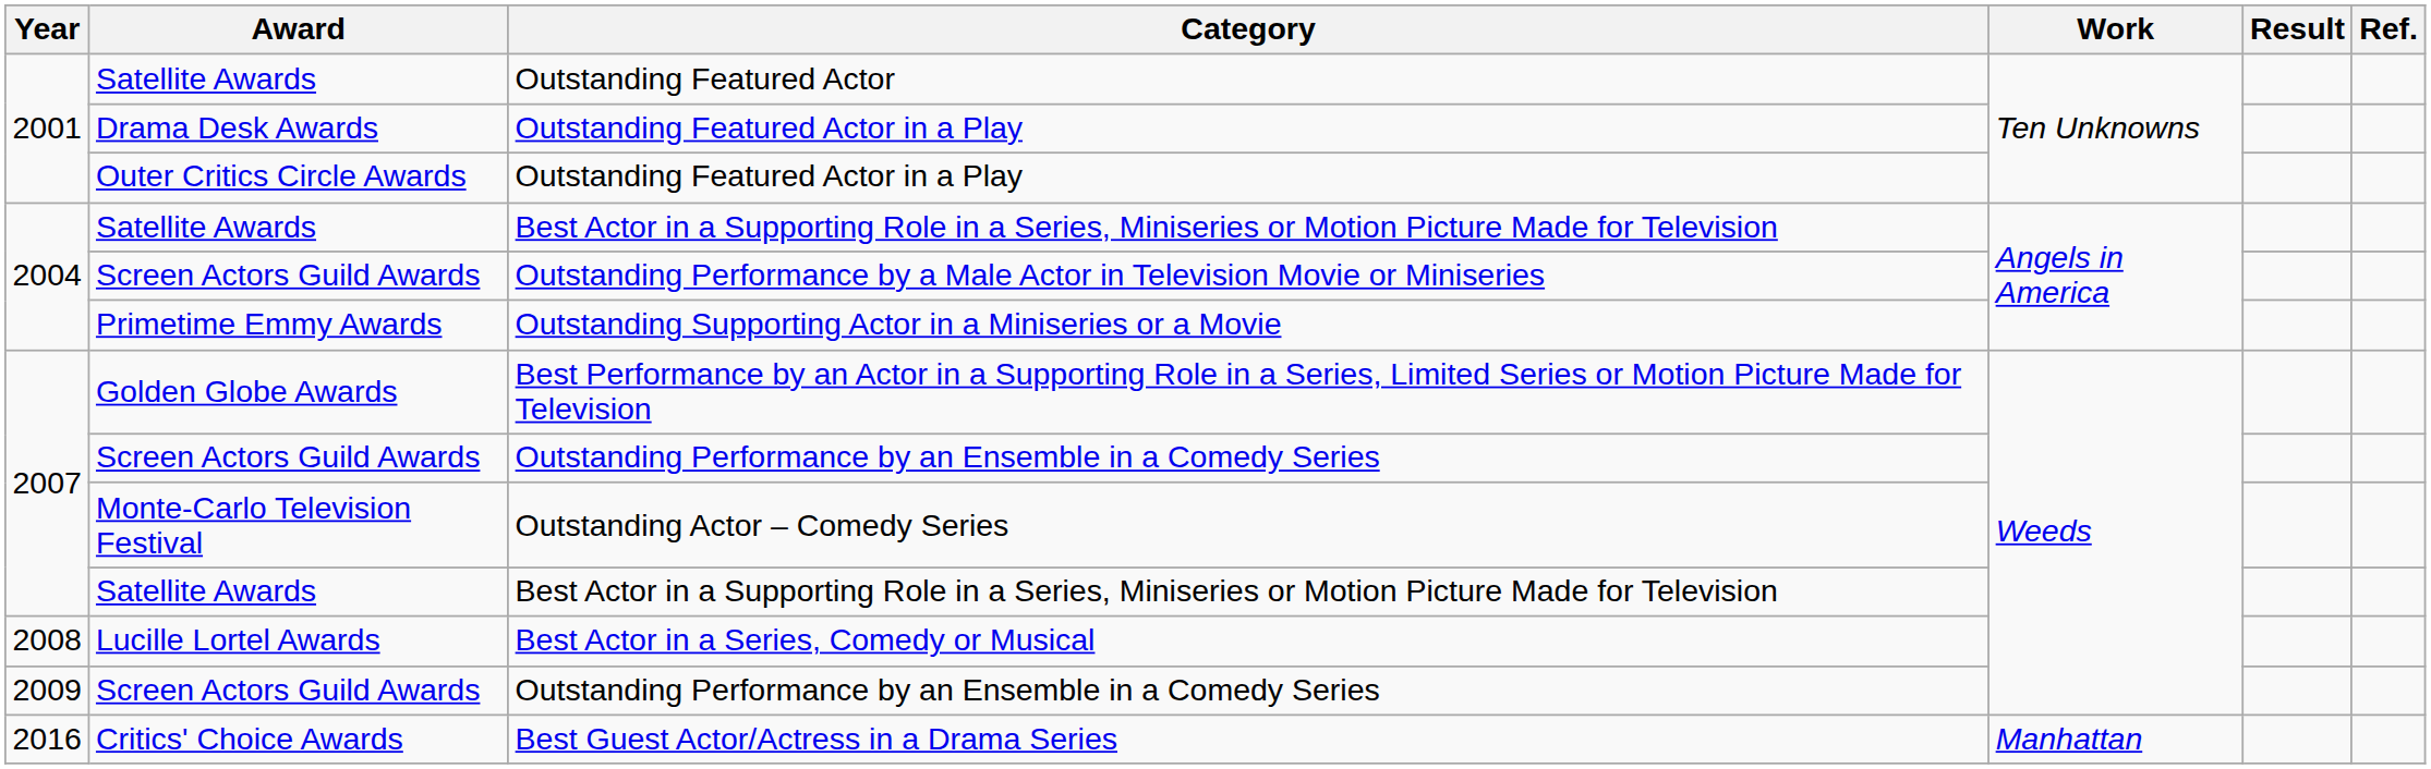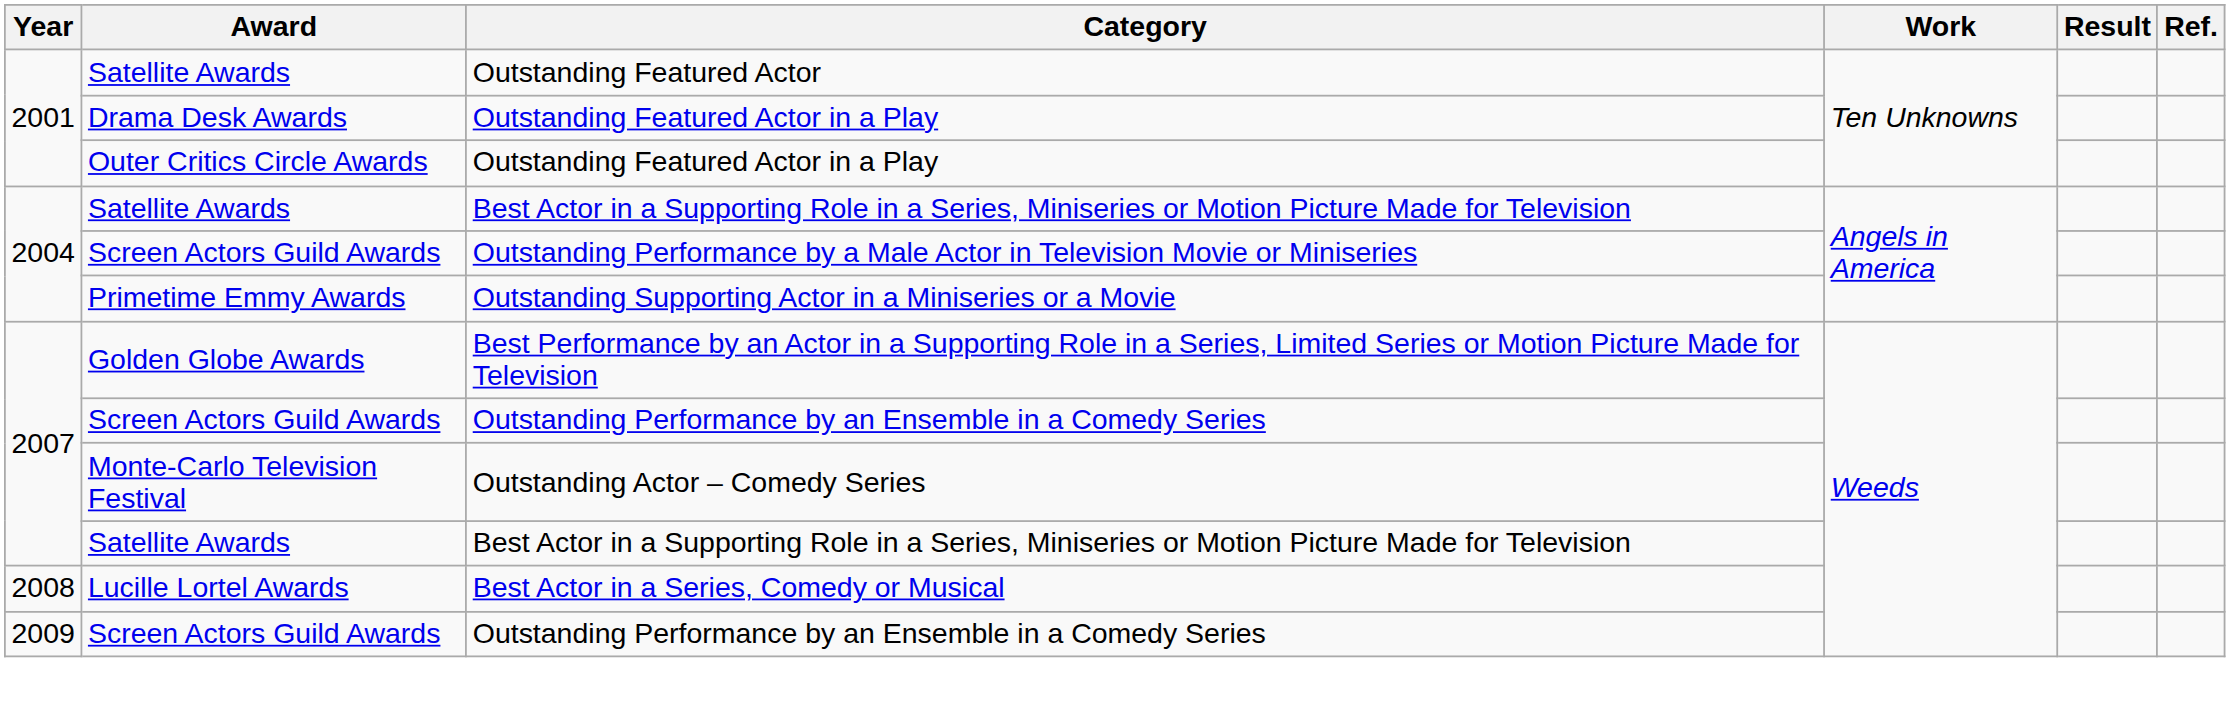- row: 2016 | Critics' Choice Awards | Best Guest Actor/Actress in a Drama Series | Manhattan
